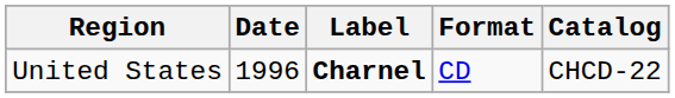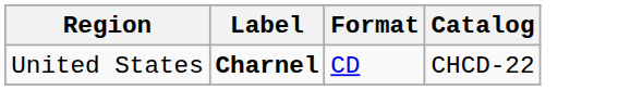- column: Date | 1996
